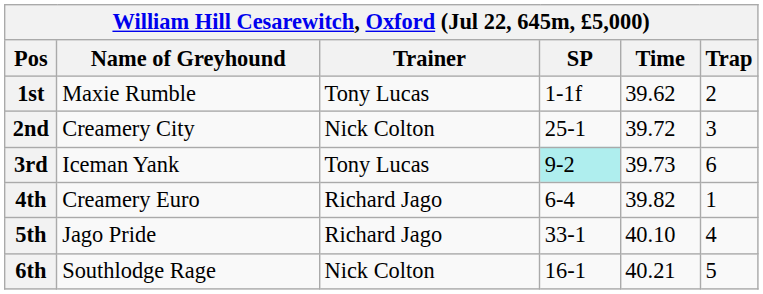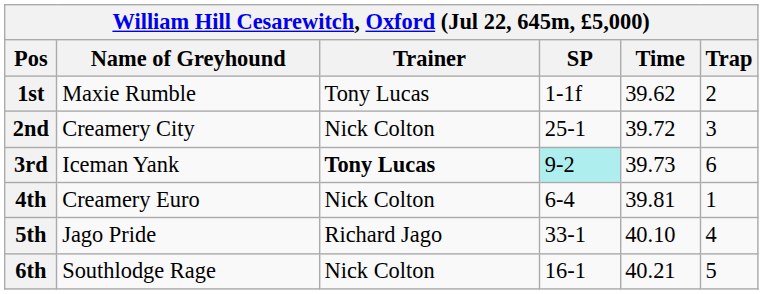3rd | Trainer: normal -> bold
4th | Trainer: Richard Jago -> Nick Colton
4th | Time: 39.82 -> 39.81
